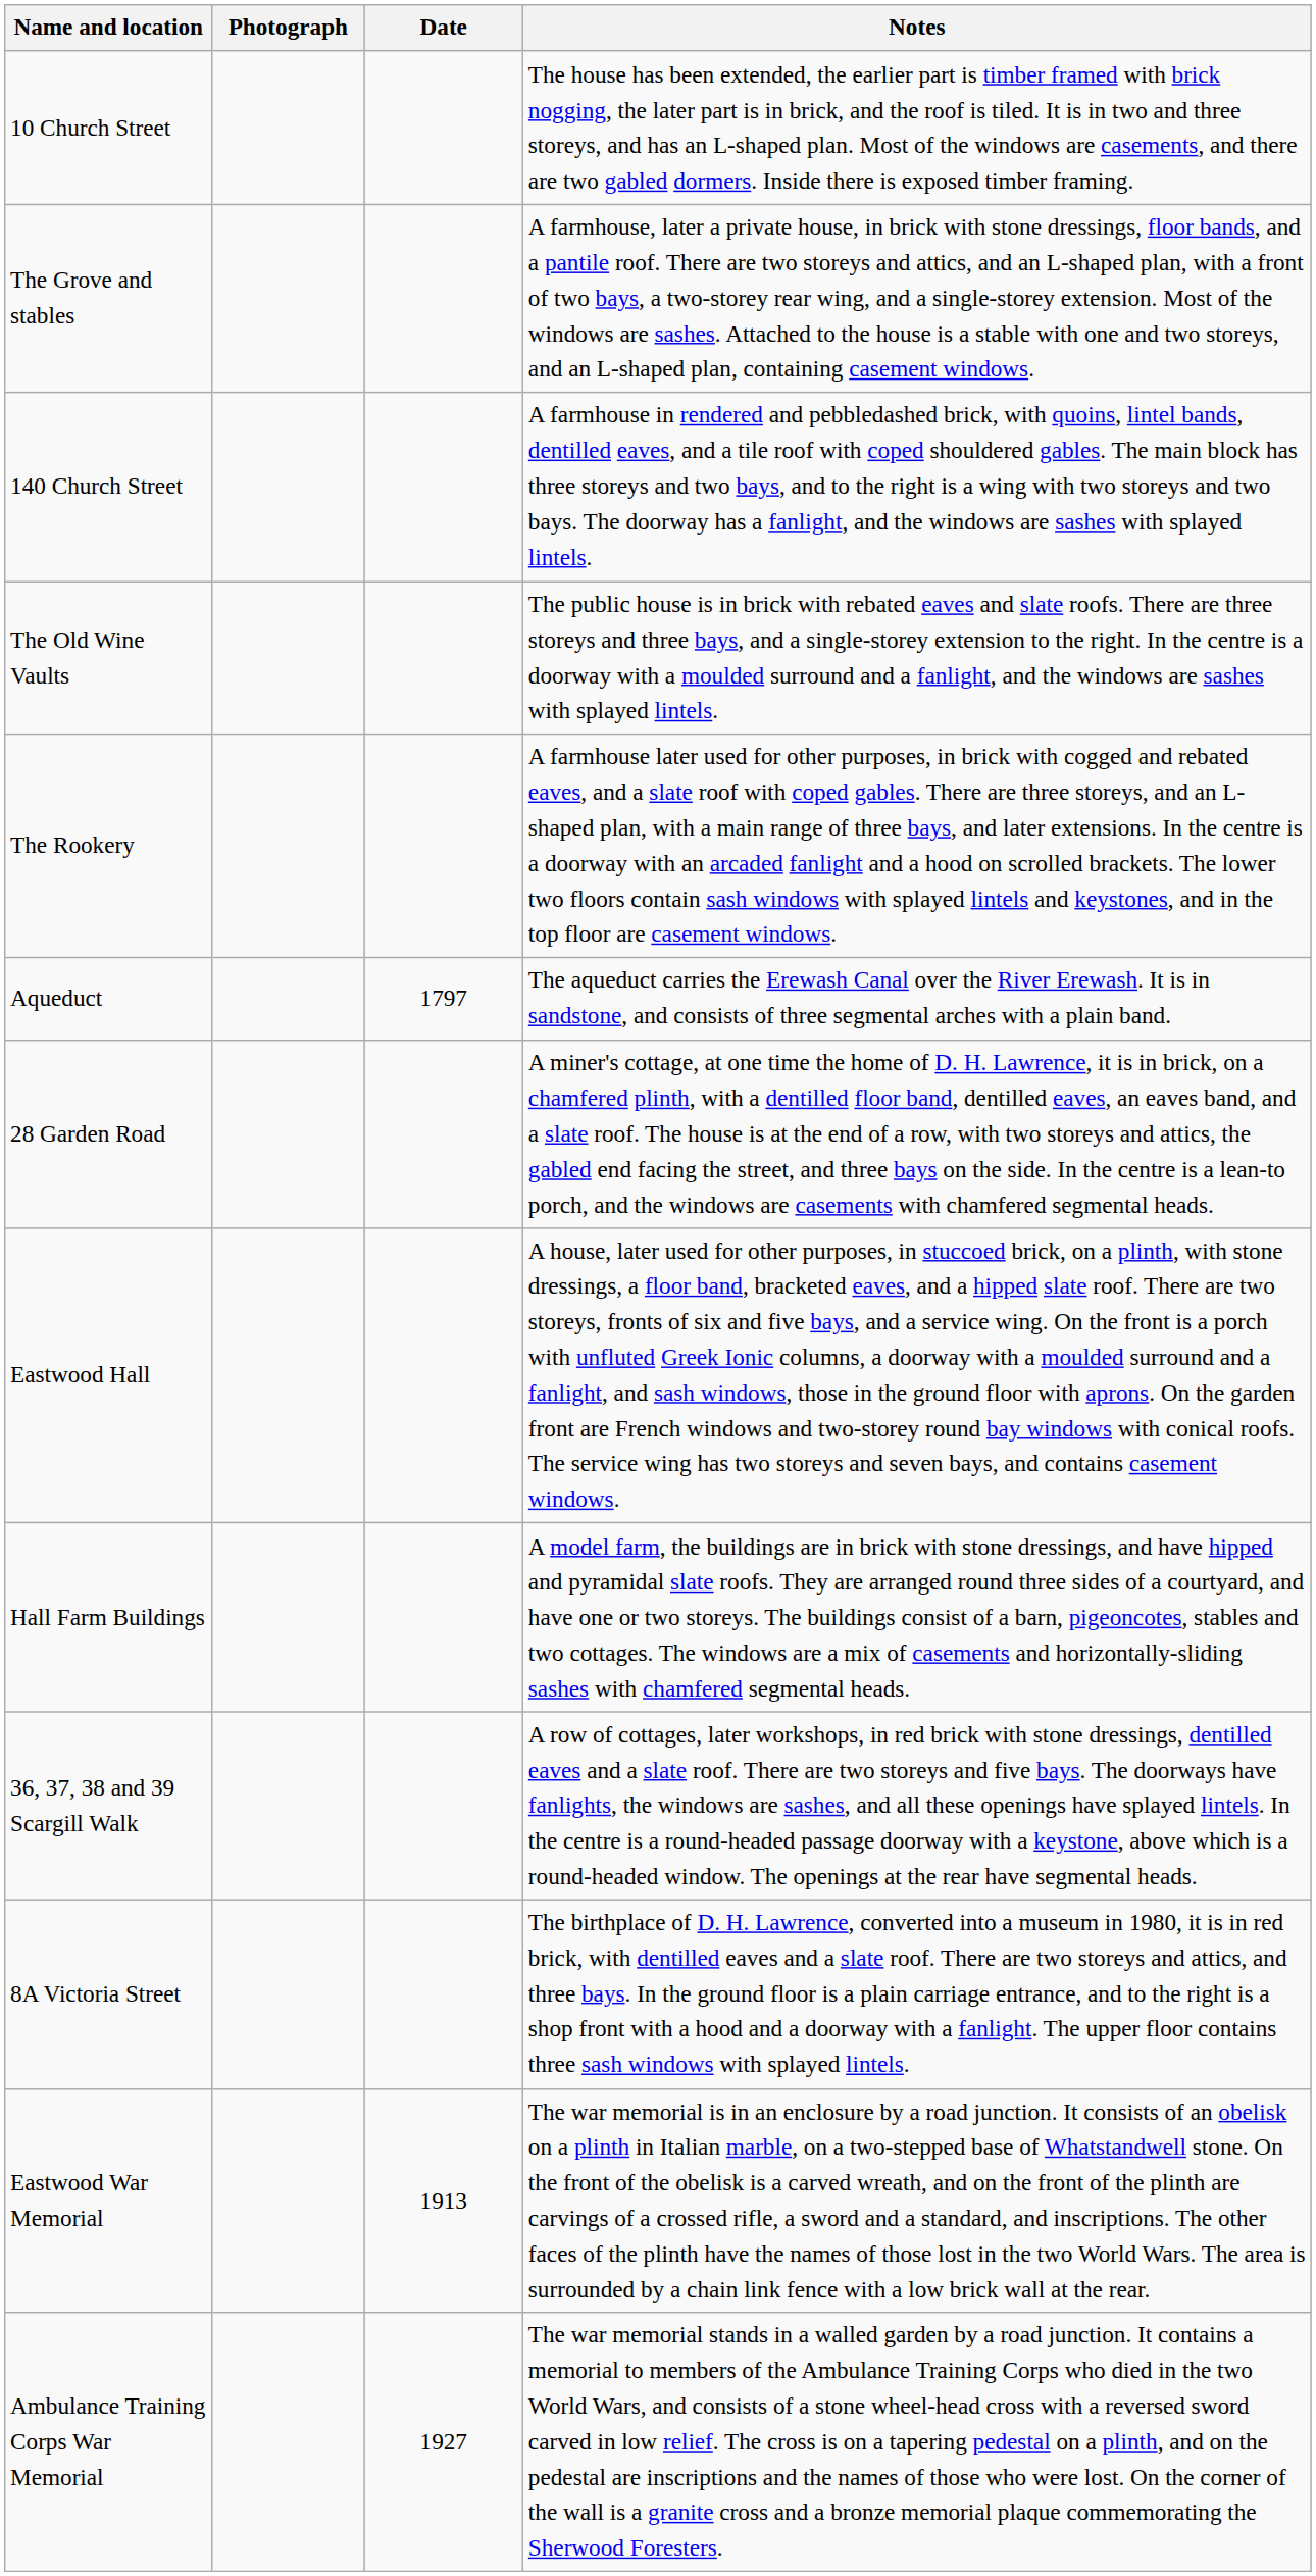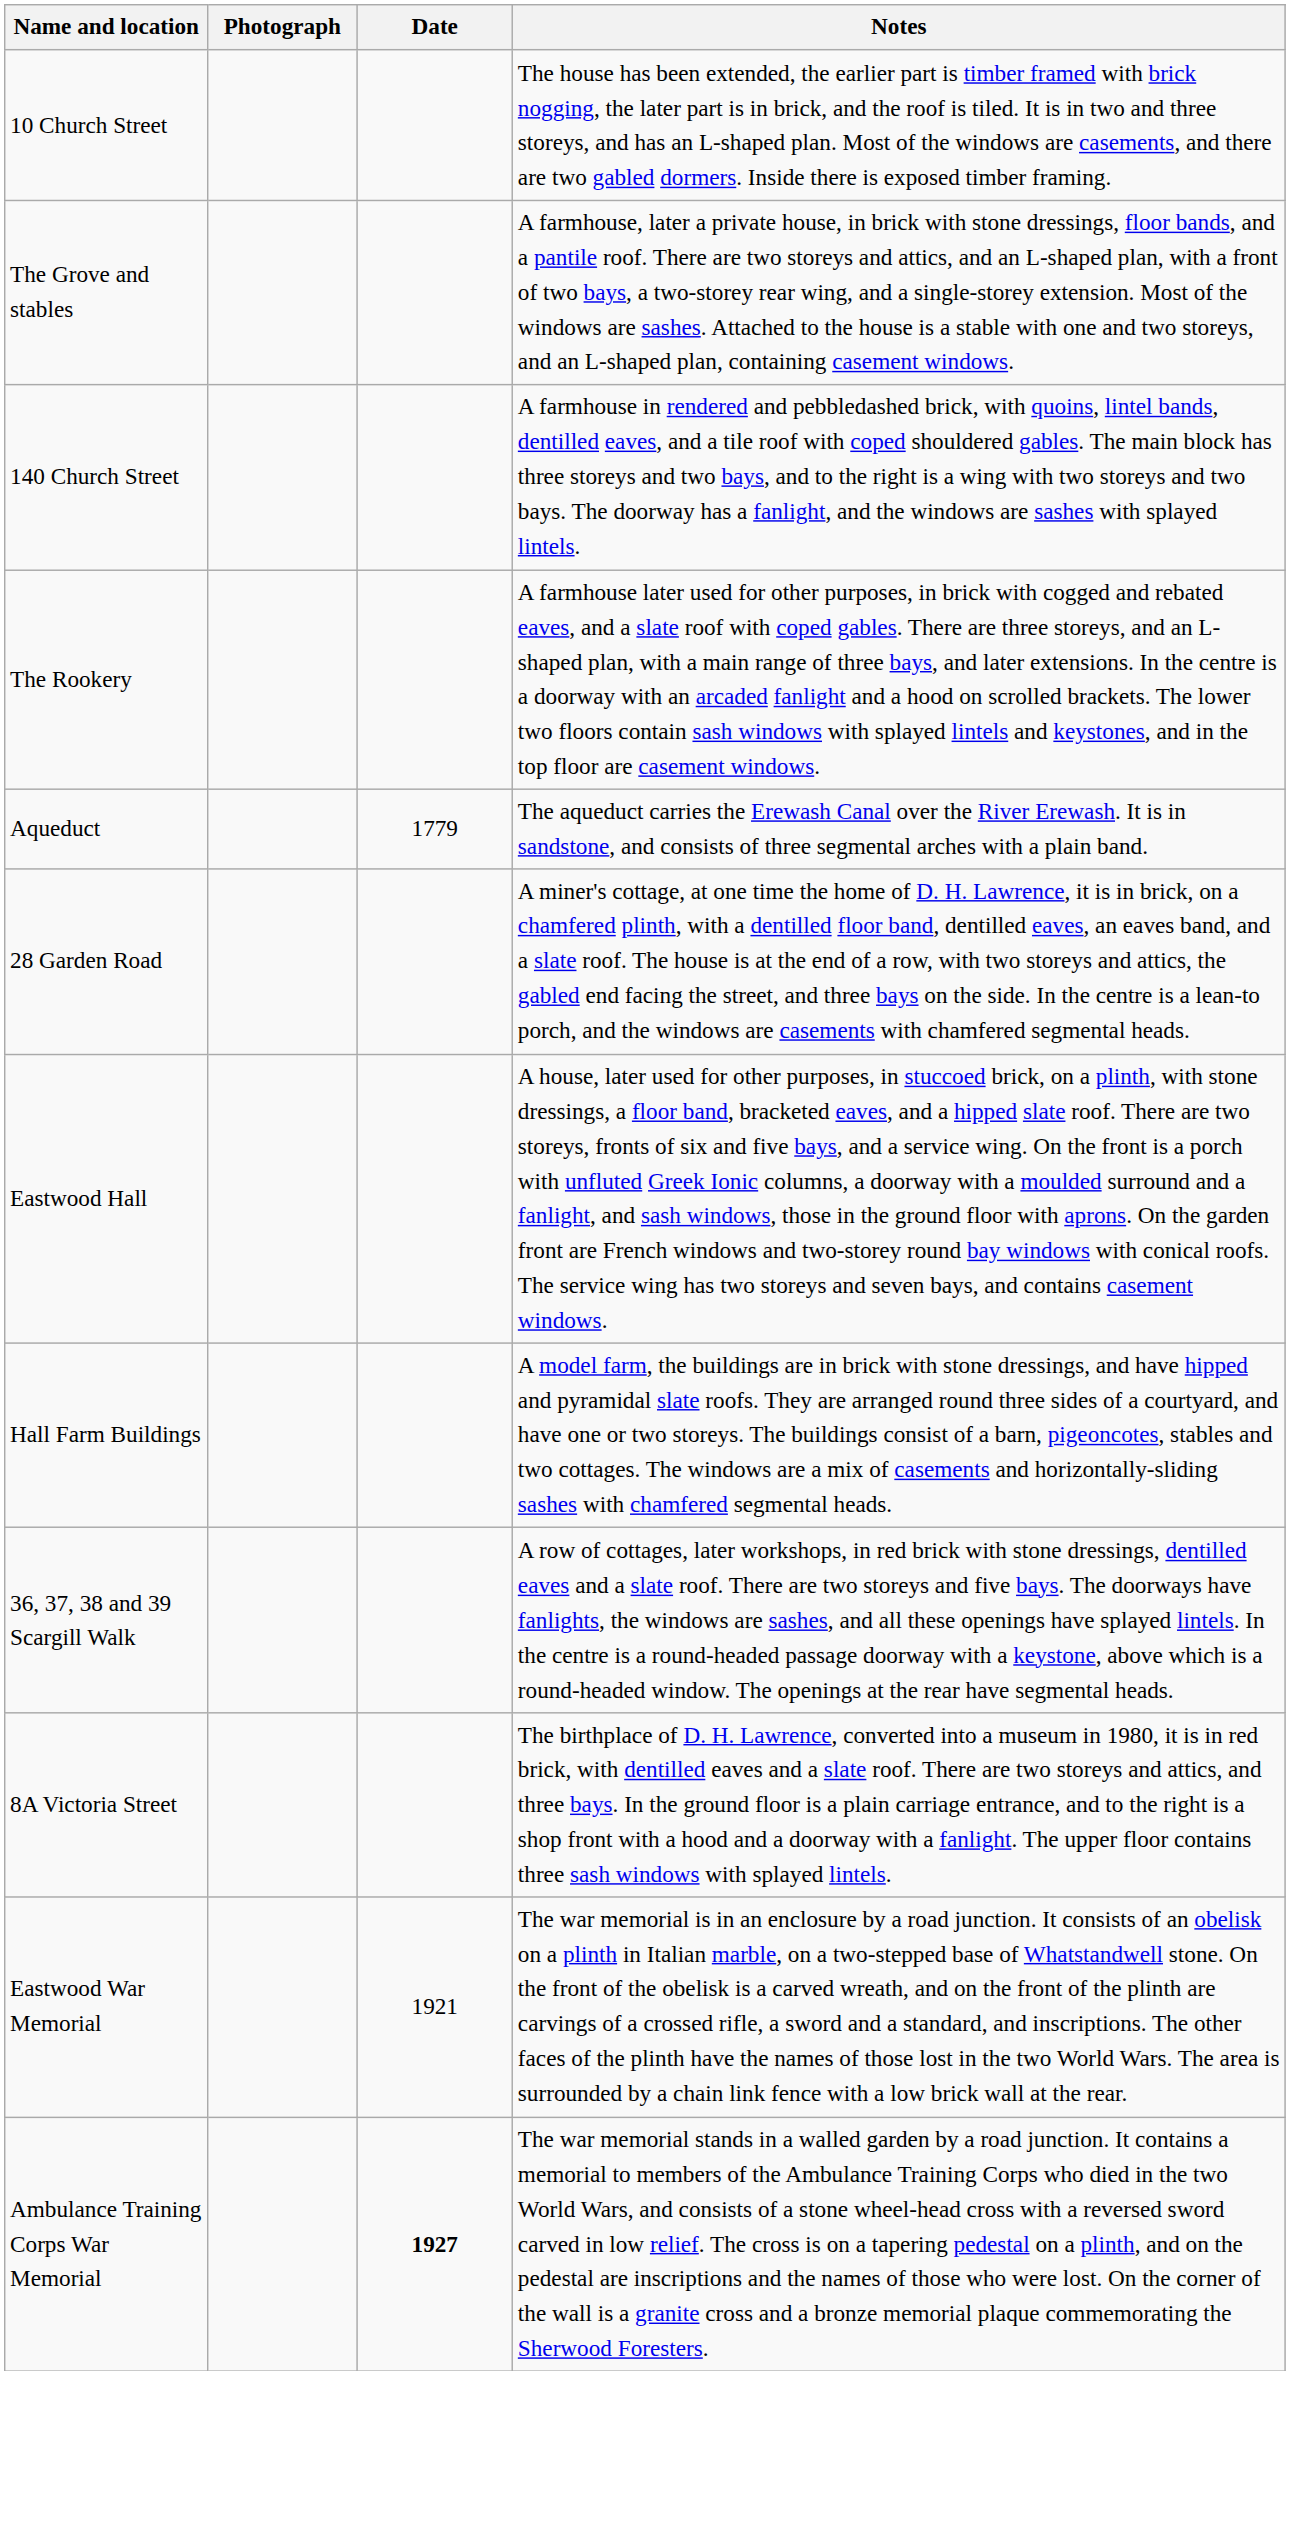- row: The Old Wine Vaults | The public house is in brick with rebated eaves and slate roofs. There are three storeys and three bays, and a single-storey extension to the right. In the centre is a doorway with a moulded surround and a fanlight, and the windows are sashes with splayed lintels.
Aqueduct | Date: 1797 -> 1779
Eastwood War Memorial | Date: 1913 -> 1921
Ambulance Training Corps War Memorial | Date: normal -> bold
